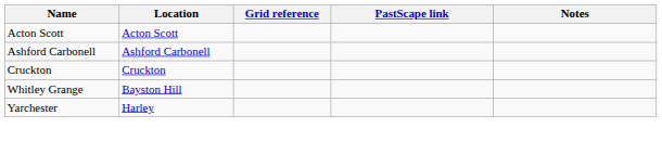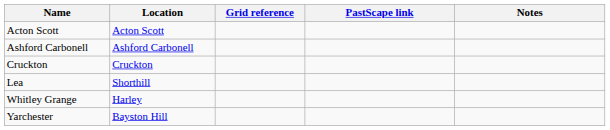+ row: Lea | Shorthill
Whitley Grange | Location: Bayston Hill -> Harley
Yarchester | Location: Harley -> Bayston Hill
